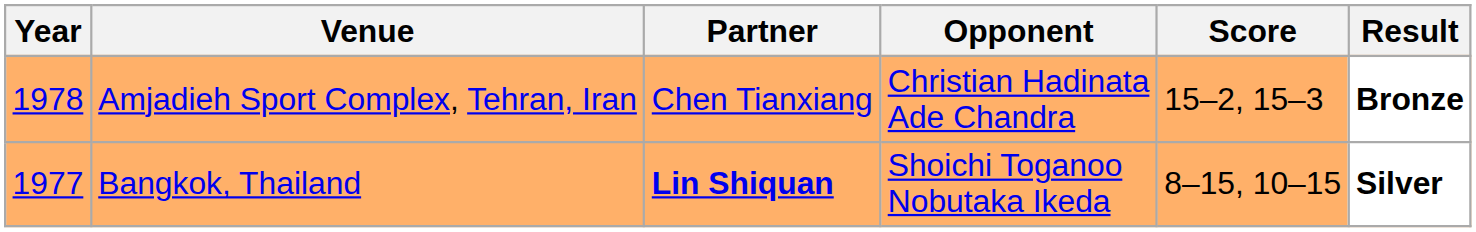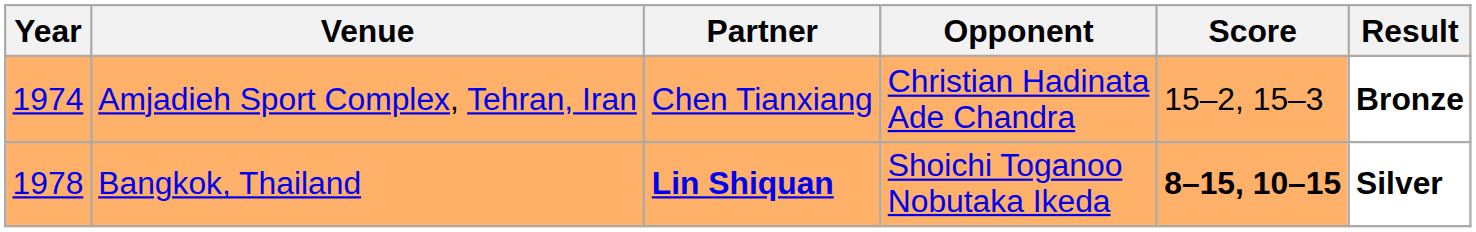Amjadieh Sport Complex, Tehran, Iran | Year: 1978 -> 1974
Bangkok, Thailand | Year: 1977 -> 1978
Bangkok, Thailand | Score: normal -> bold
